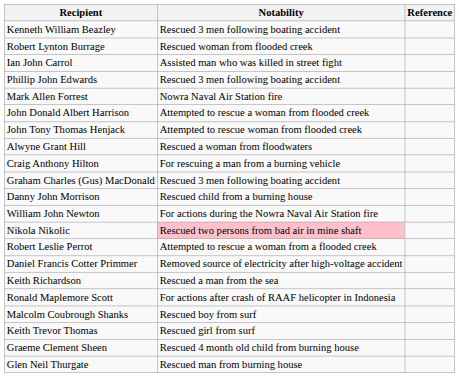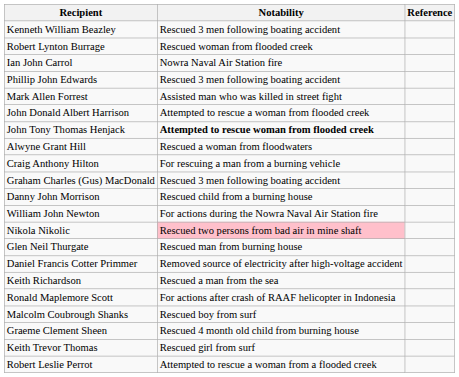Ian John Carrol | Notability: Assisted man who was killed in street fight -> Nowra Naval Air Station fire
Mark Allen Forrest | Notability: Nowra Naval Air Station fire -> Assisted man who was killed in street fight
John Tony Thomas Henjack | Notability: normal -> bold
rows swapped: Robert Leslie Perrot <-> Glen Neil Thurgate
rows swapped: Graeme Clement Sheen <-> Keith Trevor Thomas
